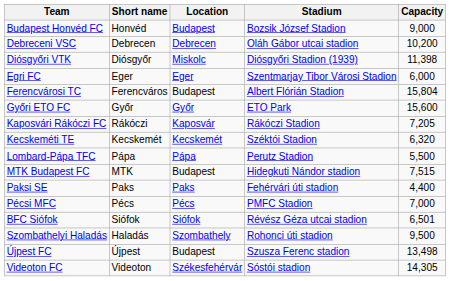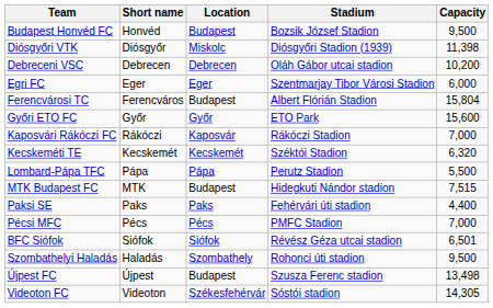Budapest Honvéd FC | Capacity: 9,000 -> 9,500
rows swapped: Debreceni VSC <-> Diósgyőri VTK
Kaposvári Rákóczi FC | Capacity: 7,205 -> 7,000
